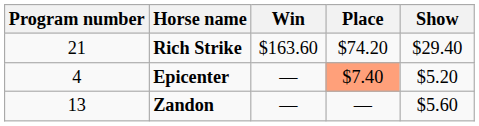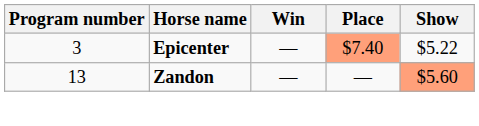- row: 21 | Rich Strike | $163.60 | $74.20 | $29.40
Epicenter | Program number: 4 -> 3
Epicenter | Show: $5.20 -> $5.22
Zandon | Show: no background -> lightsalmon background
